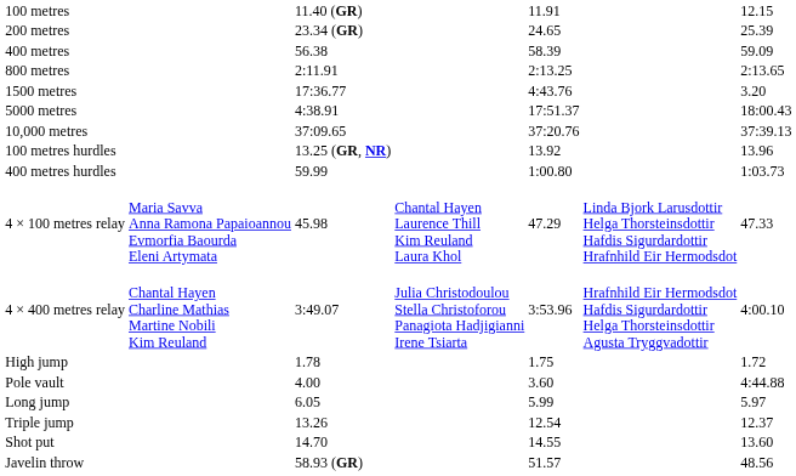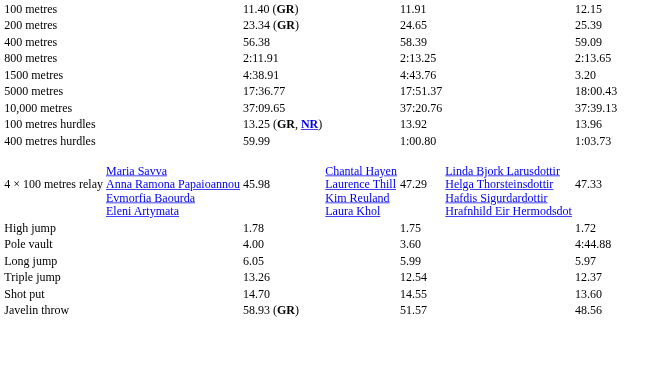1500 metres | column 3: 17:36.77 -> 4:38.91
5000 metres | column 3: 4:38.91 -> 17:36.77
- row: 4 × 400 metres relay | Chantal Hayen Charline Mathias Martine Nobili Kim Reuland | 3:49.07 | Julia Christodoulou Stella Christoforou Panagiota Hadjigianni Irene Tsiarta | 3:53.96 | Hrafnhild Eir Hermodsdot Hafdis Sigurdardottir Helga Thorsteinsdottir Agusta Tryggvadottir | 4:00.10
